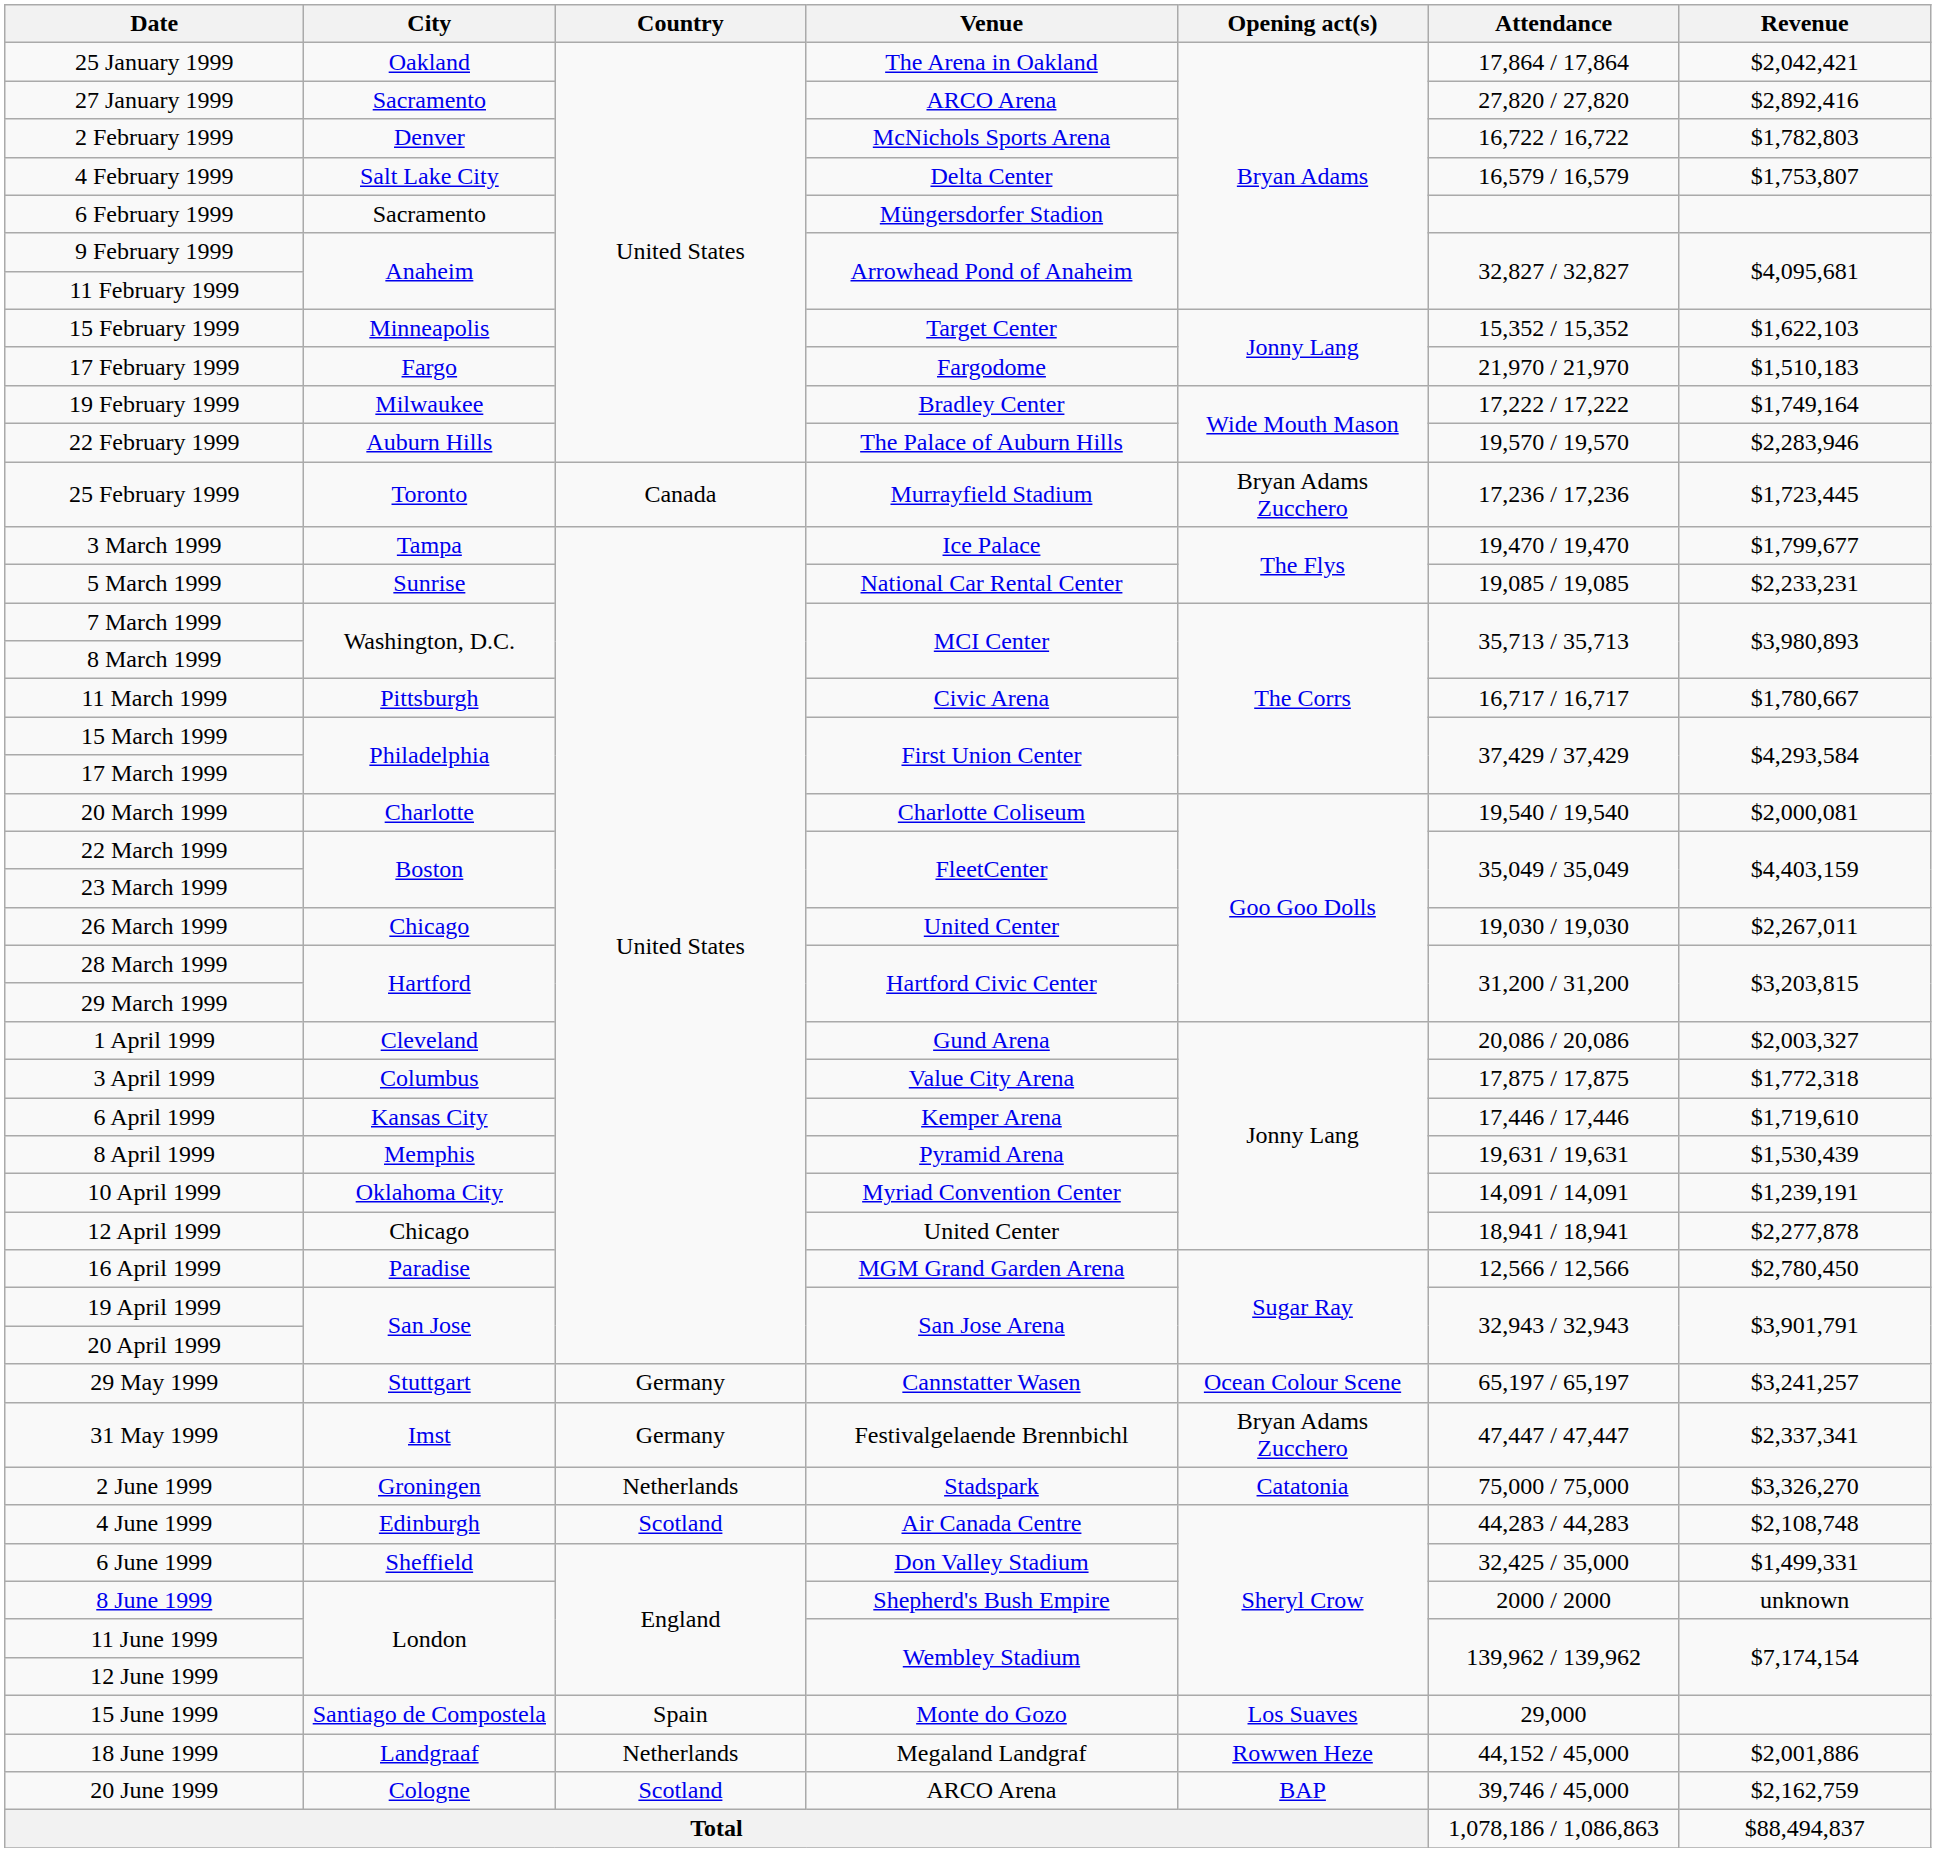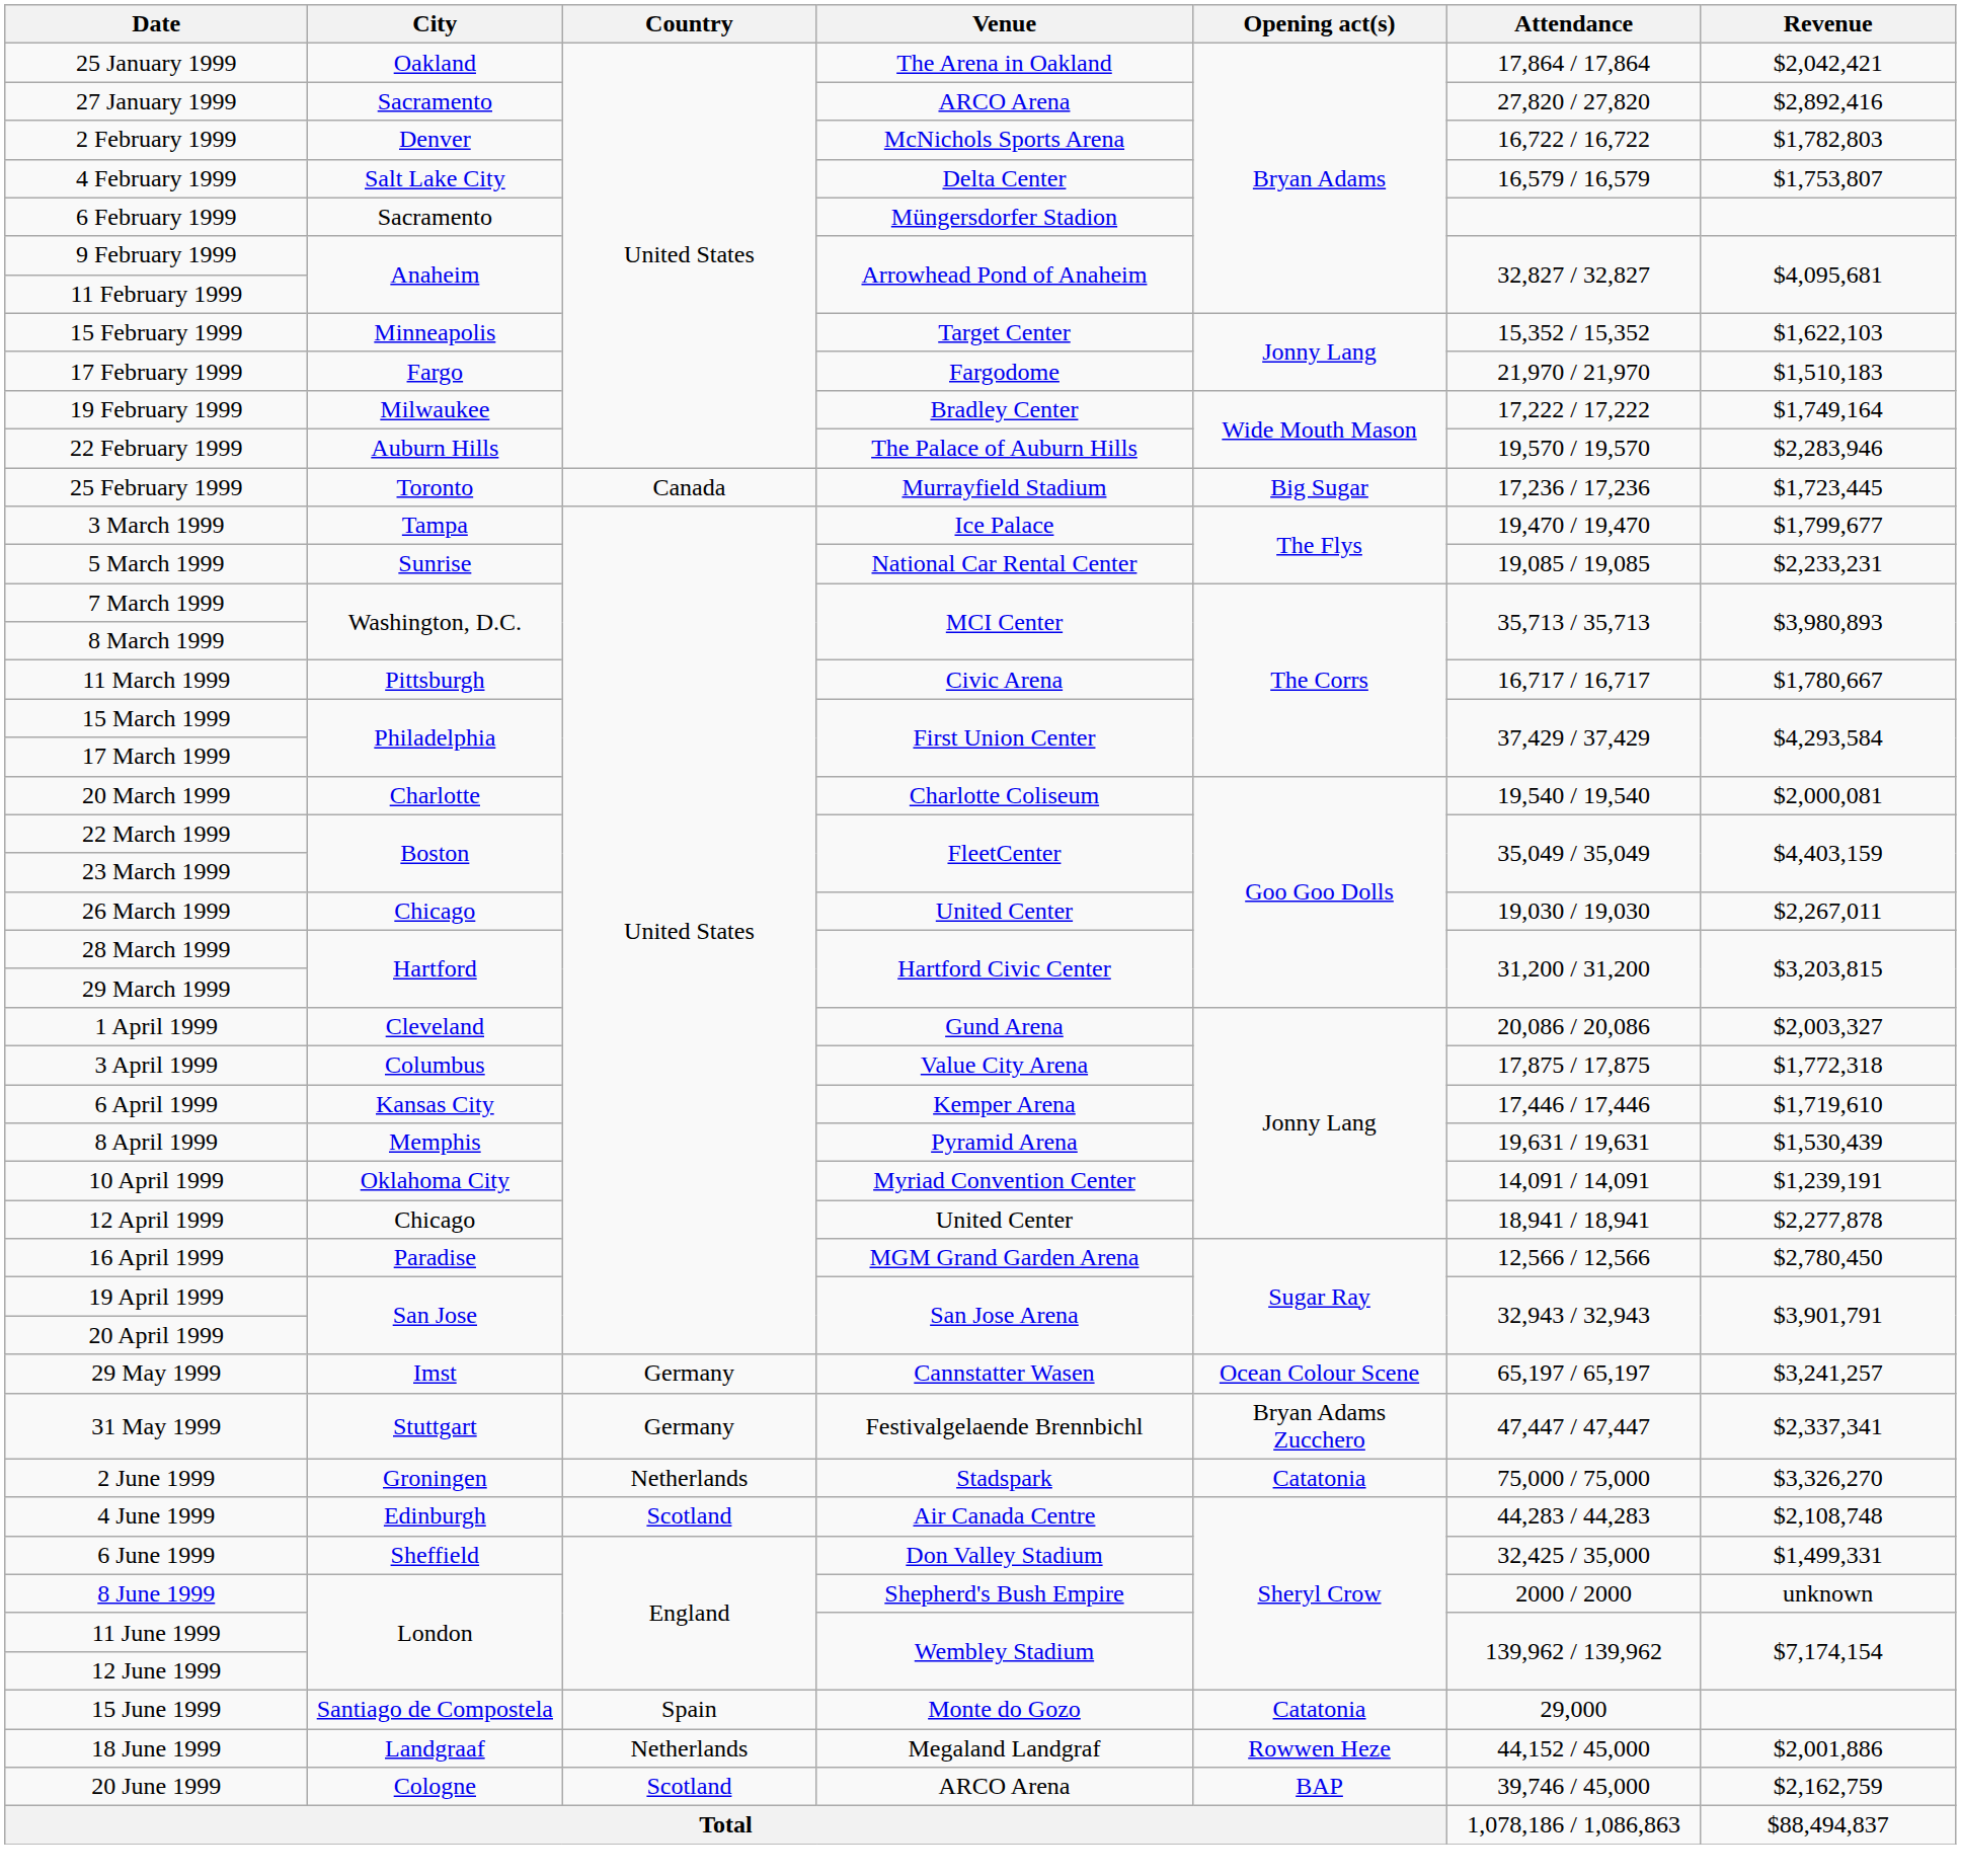25 February 1999 | Opening act(s): Bryan Adams Zucchero -> Big Sugar
29 May 1999 | City: Stuttgart -> Imst
31 May 1999 | City: Imst -> Stuttgart
15 June 1999 | Opening act(s): Los Suaves -> Catatonia
